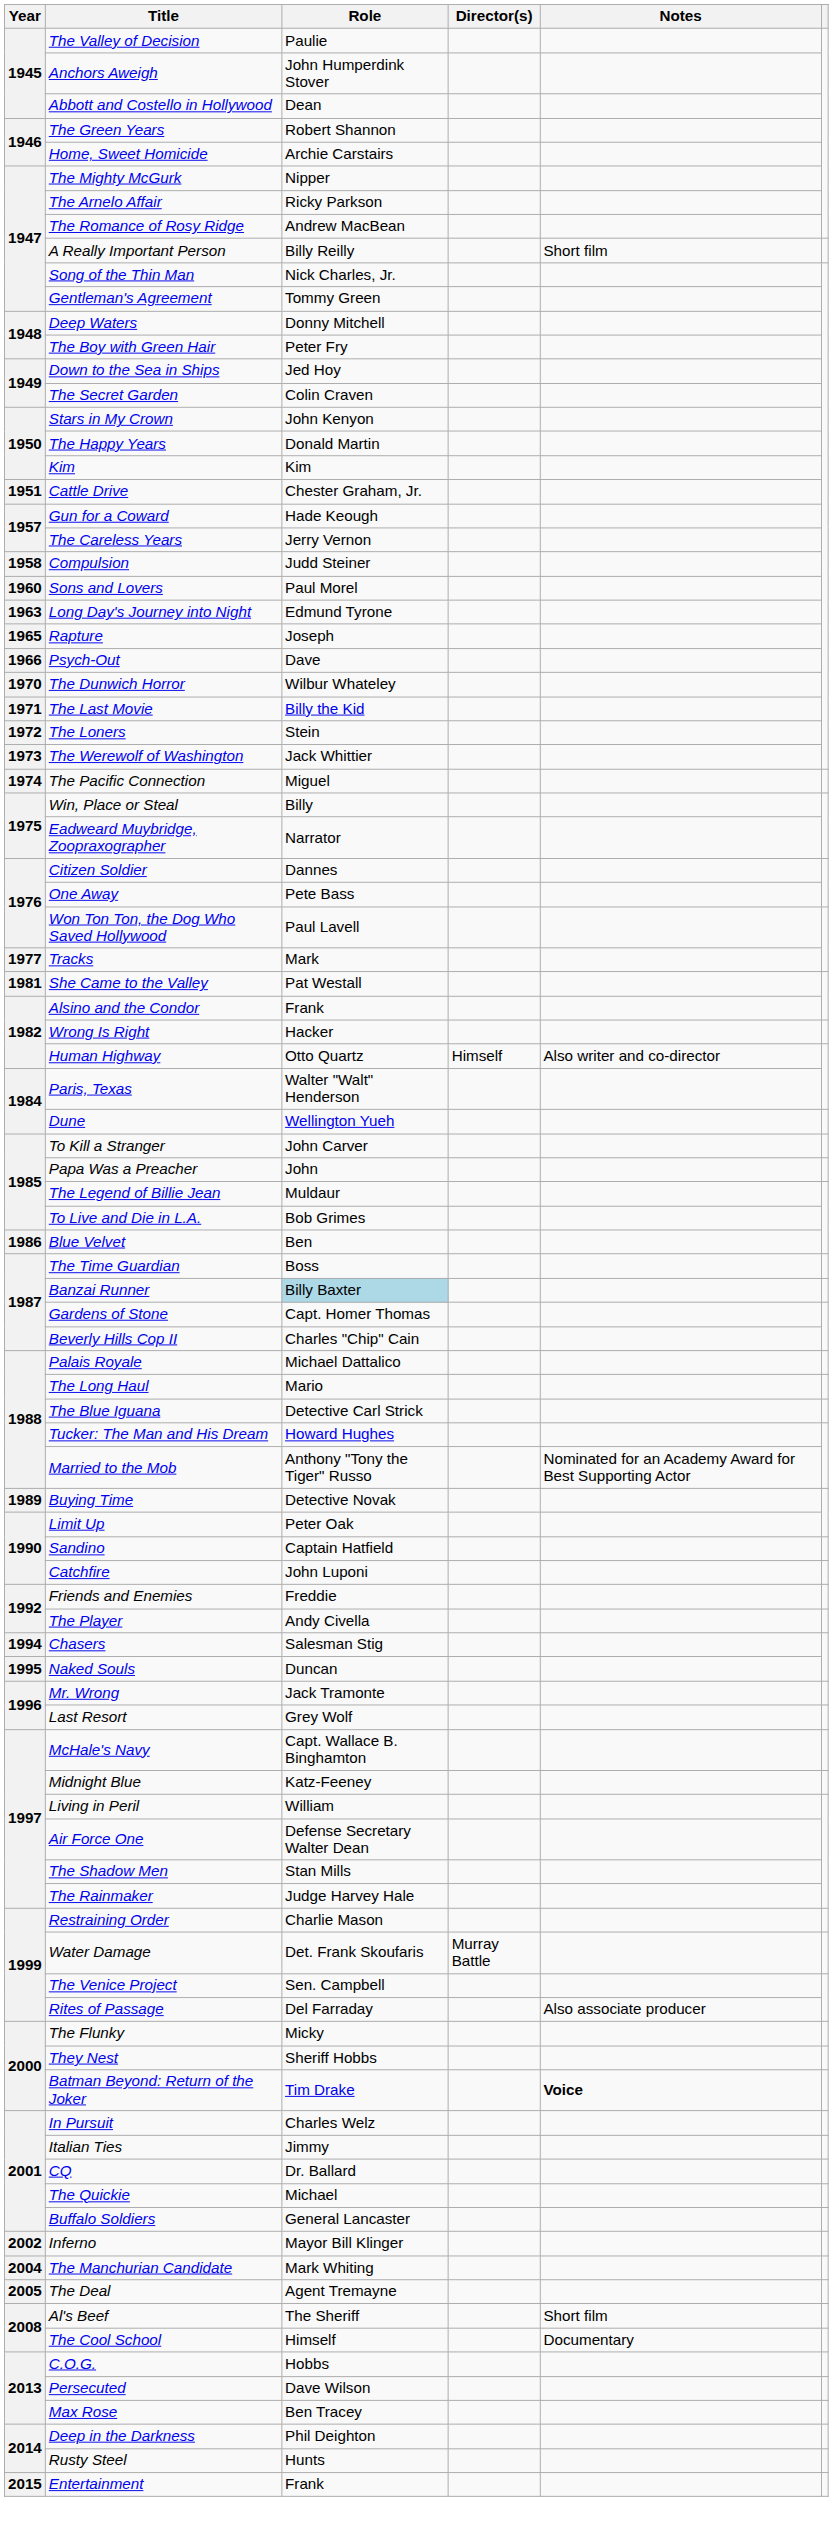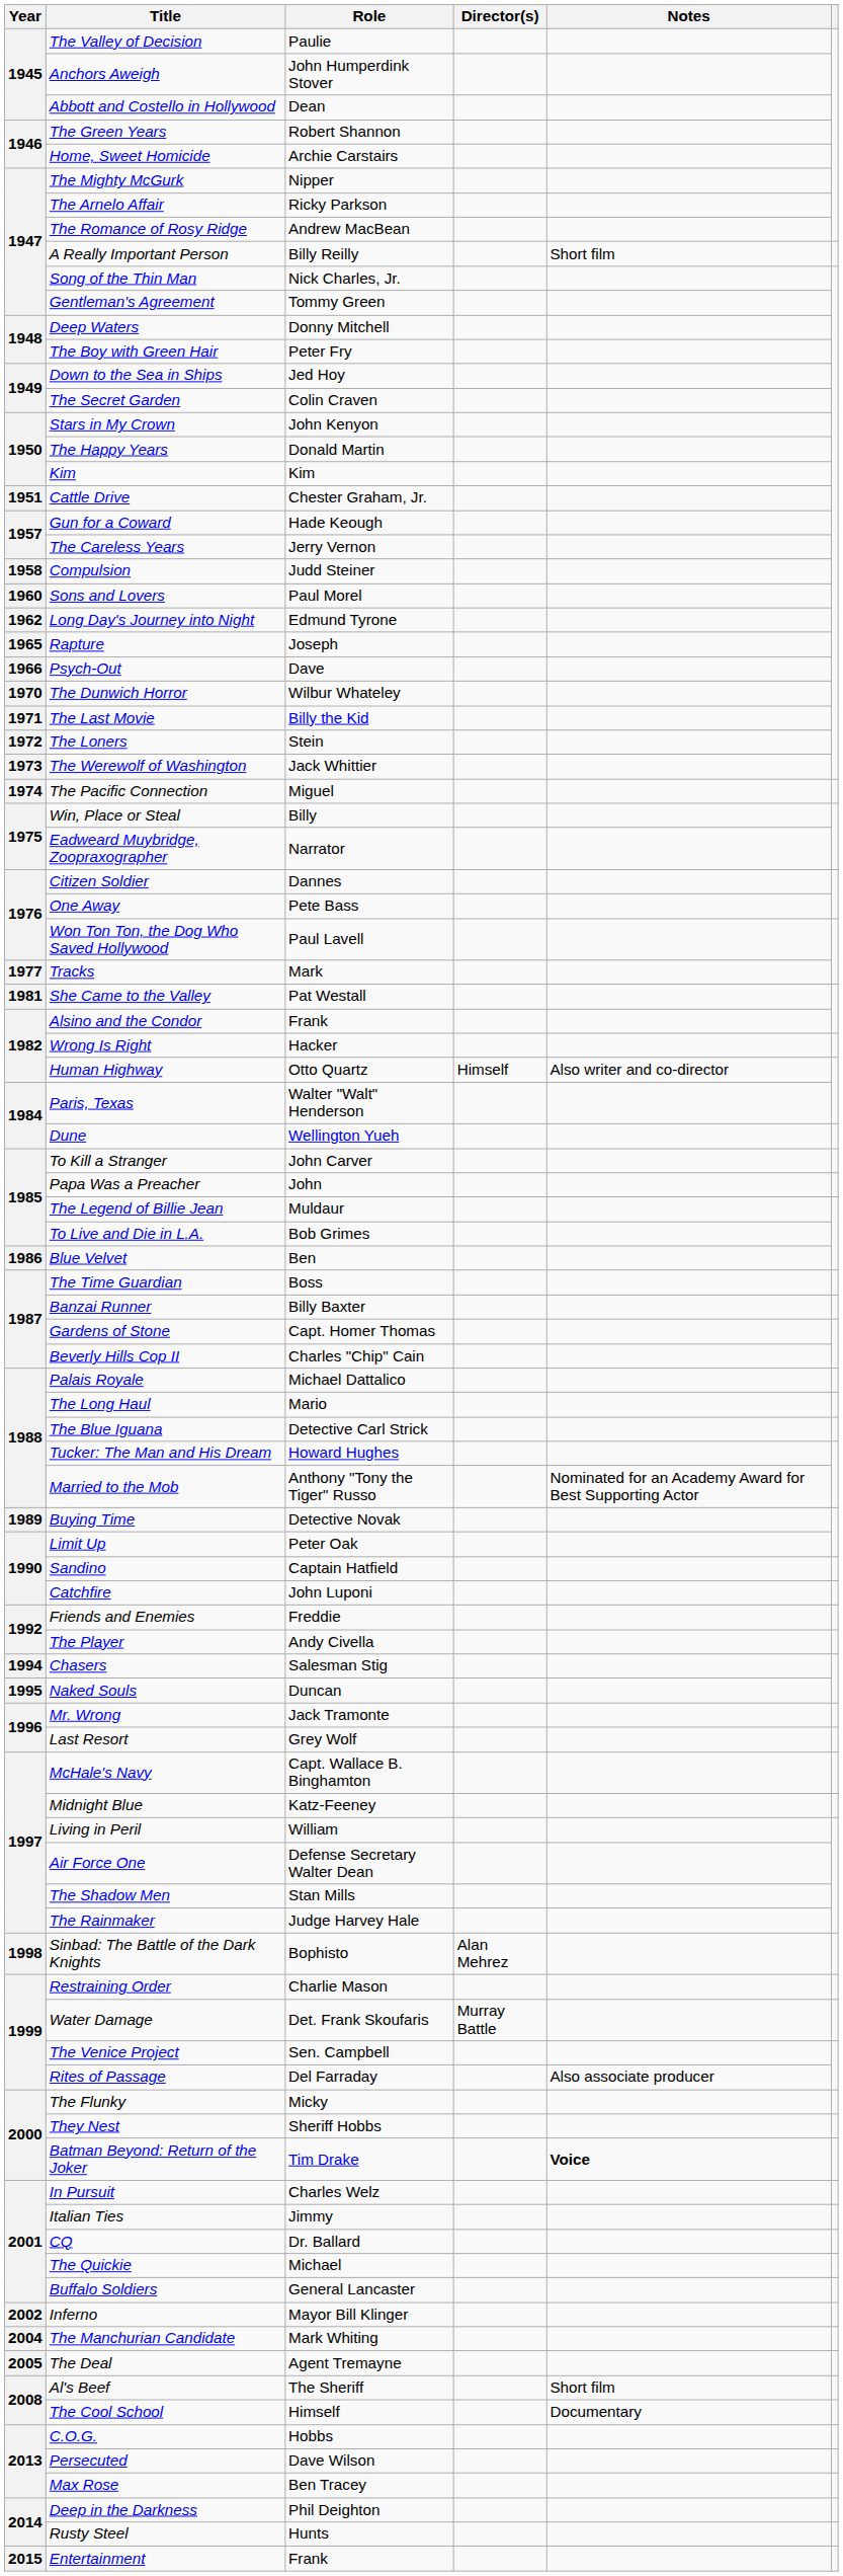Long Day's Journey into Night | Year: 1963 -> 1962
Banzai Runner | Role: lightblue background -> no background
+ row: 1998 | Sinbad: The Battle of the Dark Knights | Bophisto | Alan Mehrez
